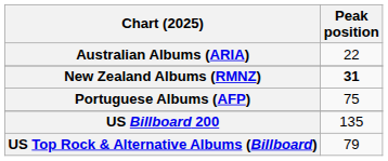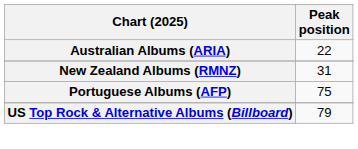New Zealand Albums (RMNZ) | Peak position: bold -> normal
- row: US Billboard 200 | 135
